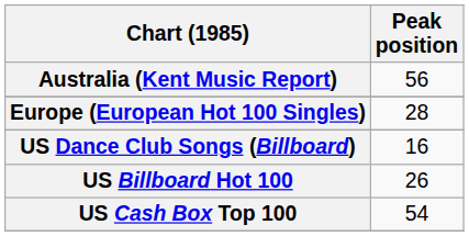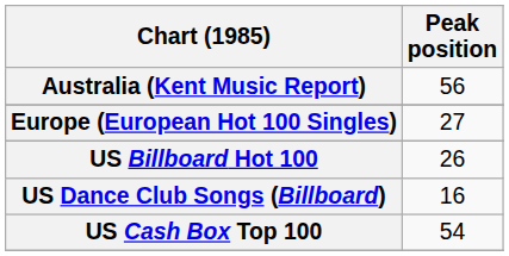Europe (European Hot 100 Singles) | Peak position: 28 -> 27
rows swapped: US Billboard Hot 100 <-> US Dance Club Songs (Billboard)
